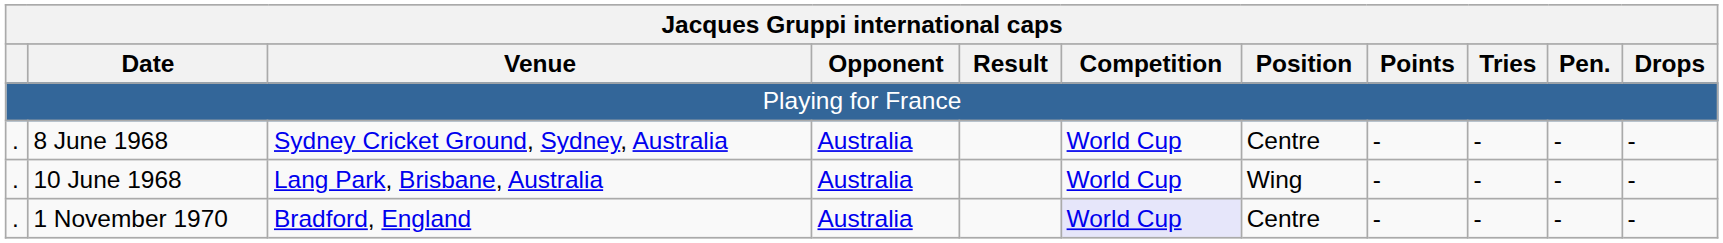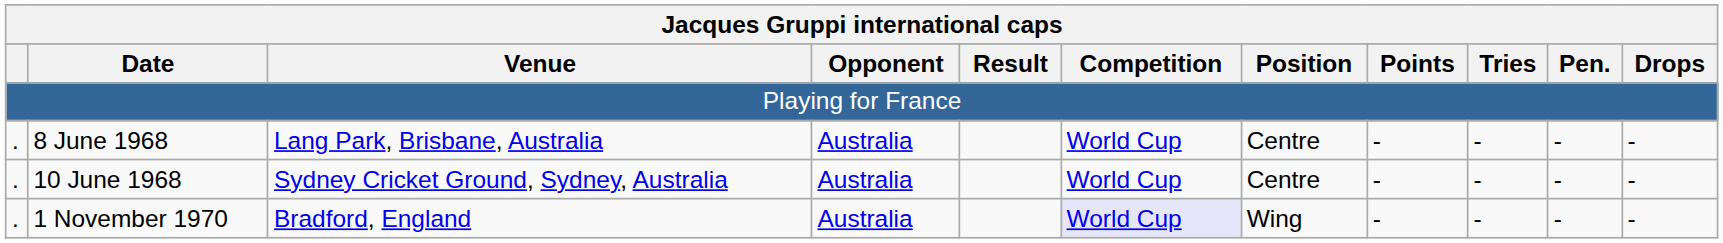8 June 1968 | Venue: Sydney Cricket Ground, Sydney, Australia -> Lang Park, Brisbane, Australia
10 June 1968 | Venue: Lang Park, Brisbane, Australia -> Sydney Cricket Ground, Sydney, Australia
10 June 1968 | Position: Wing -> Centre
1 November 1970 | Position: Centre -> Wing
